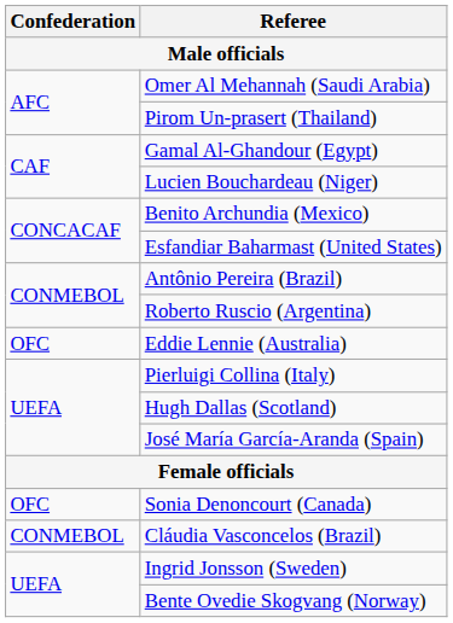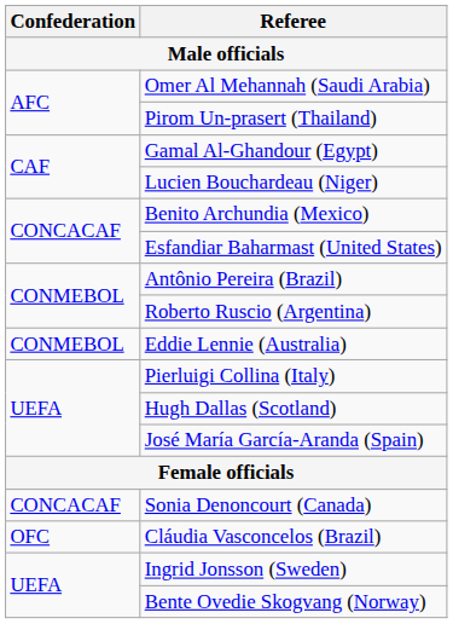Eddie Lennie (Australia) | Confederation: OFC -> CONMEBOL
Sonia Denoncourt (Canada) | Confederation: OFC -> CONCACAF
Cláudia Vasconcelos (Brazil) | Confederation: CONMEBOL -> OFC
